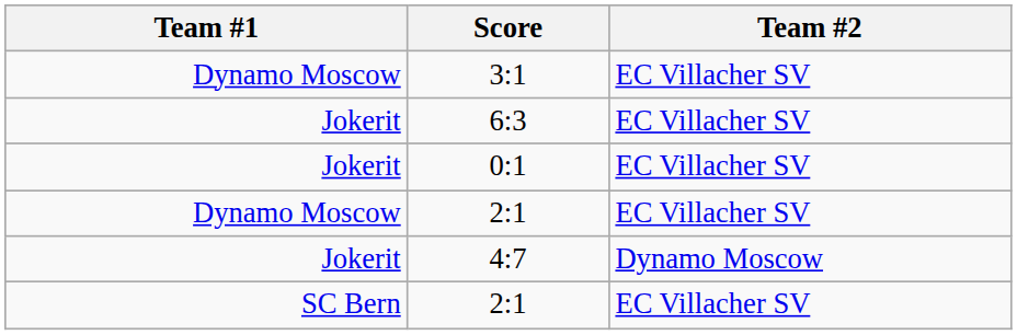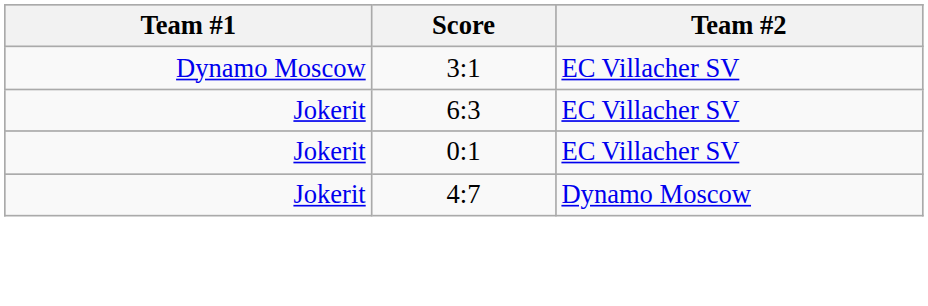- row: Dynamo Moscow | 2:1 | EC Villacher SV
- row: SC Bern | 2:1 | EC Villacher SV
